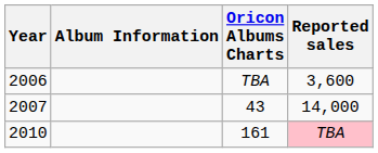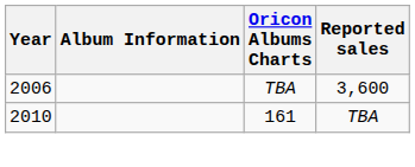- row: 2007 | 43 | 14,000
2010 | Reported sales: pink background -> no background
